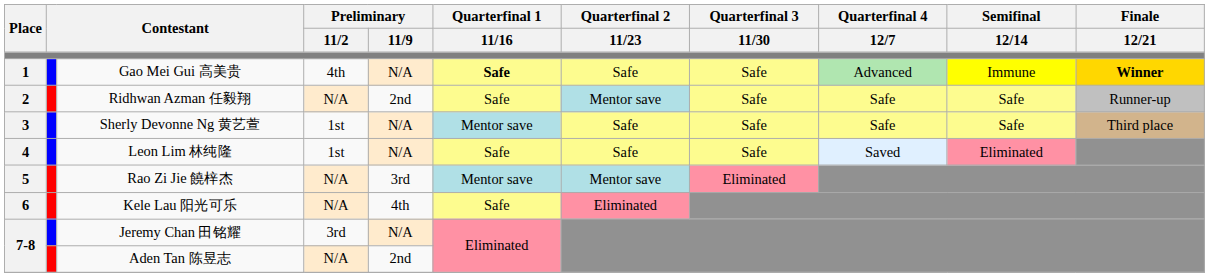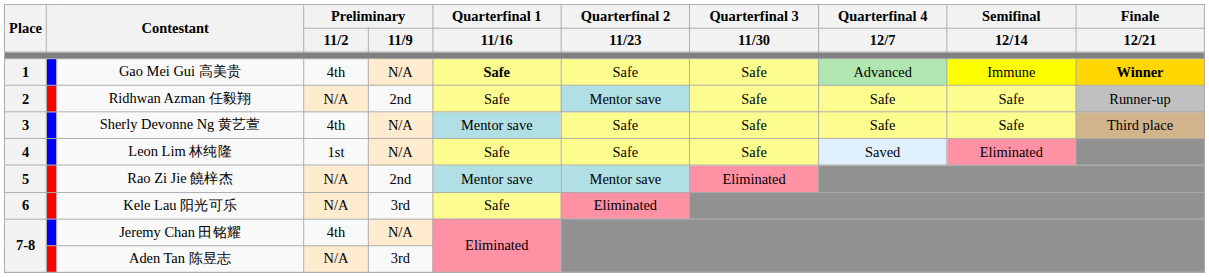Sherly Devonne Ng 黄艺萱 | Preliminary / 11/2: 1st -> 4th
Rao Zi Jie 饒梓杰 | Preliminary / 11/9: 3rd -> 2nd
Kele Lau 阳光可乐 | Preliminary / 11/9: 4th -> 3rd
Jeremy Chan 田铭耀 | Preliminary / 11/2: 3rd -> 4th
Aden Tan 陈昱志 | Preliminary / 11/9: 2nd -> 3rd
